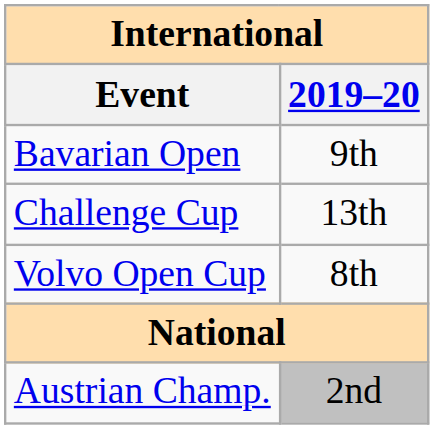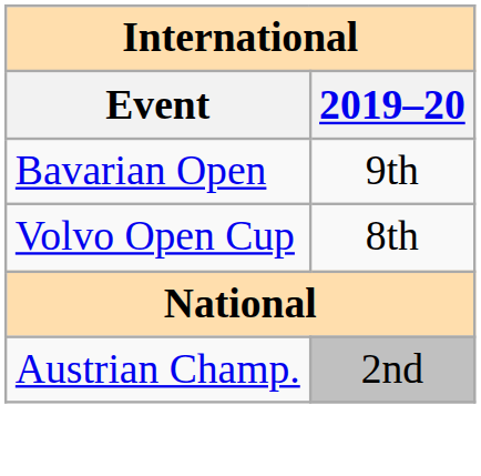- row: Challenge Cup | 13th
